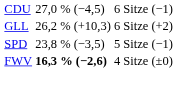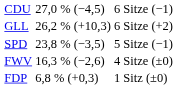FWV | column 2: bold -> normal
+ row: FDP | 6,8 % (+0,3) | 1 Sitz (±0)
